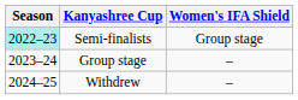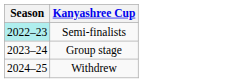- column: Women's IFA Shield | Group stage | – | –
